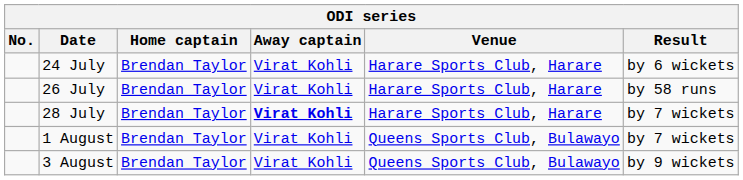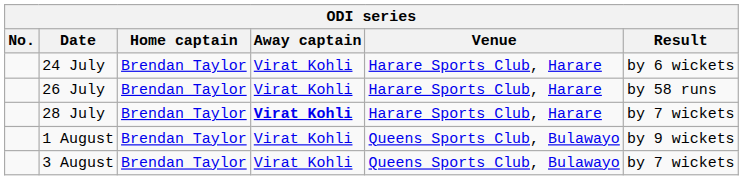1 August | Result: by 7 wickets -> by 9 wickets
3 August | Result: by 9 wickets -> by 7 wickets
